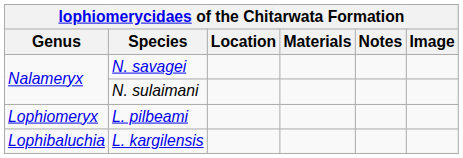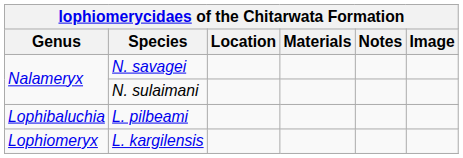L. pilbeami | Genus: Lophiomeryx -> Lophibaluchia
L. kargilensis | Genus: Lophibaluchia -> Lophiomeryx
